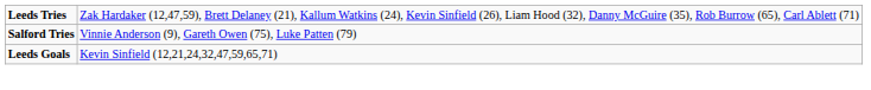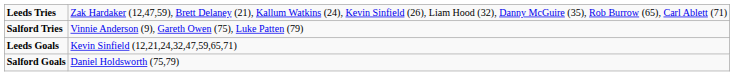+ row: Salford Goals | Daniel Holdsworth (75,79)
